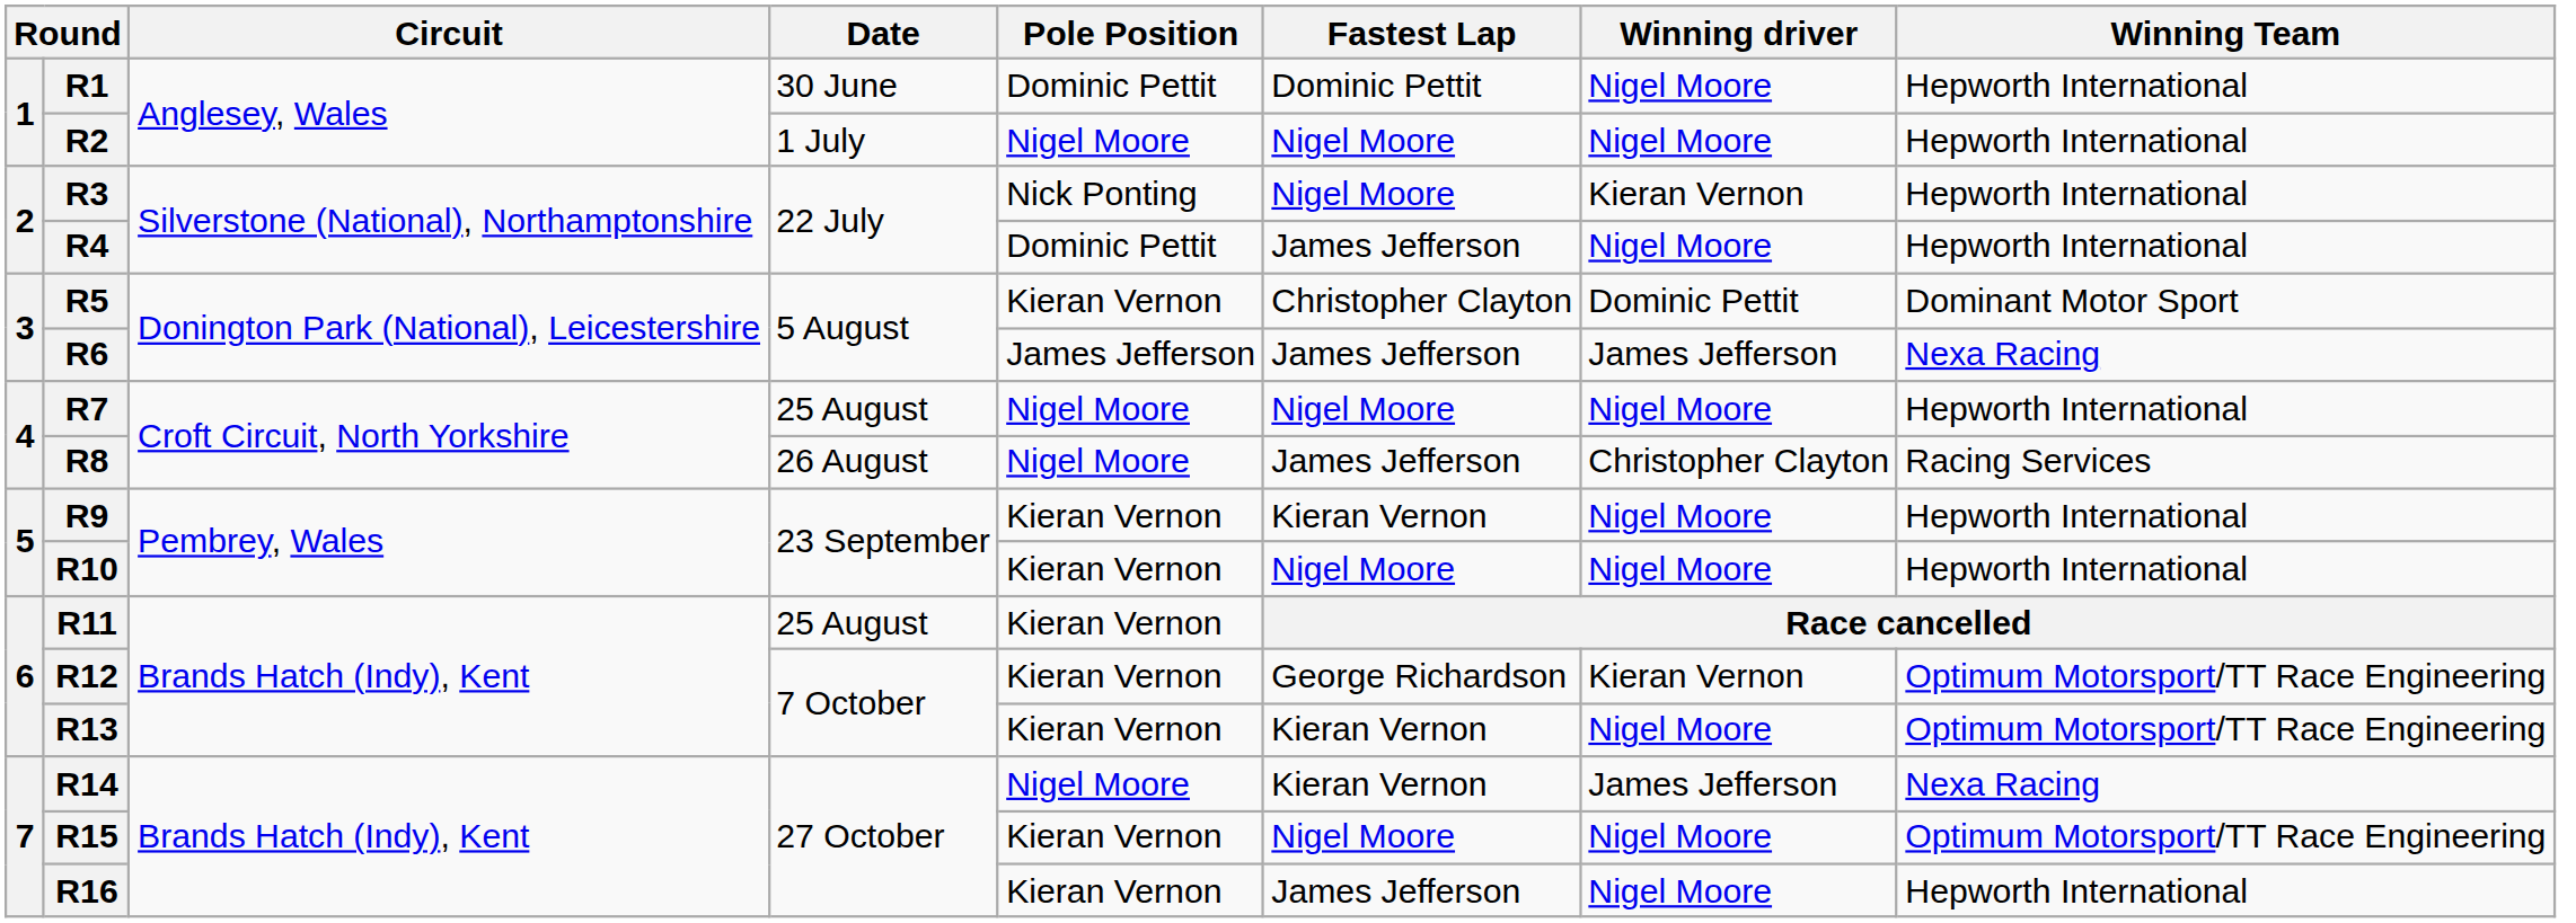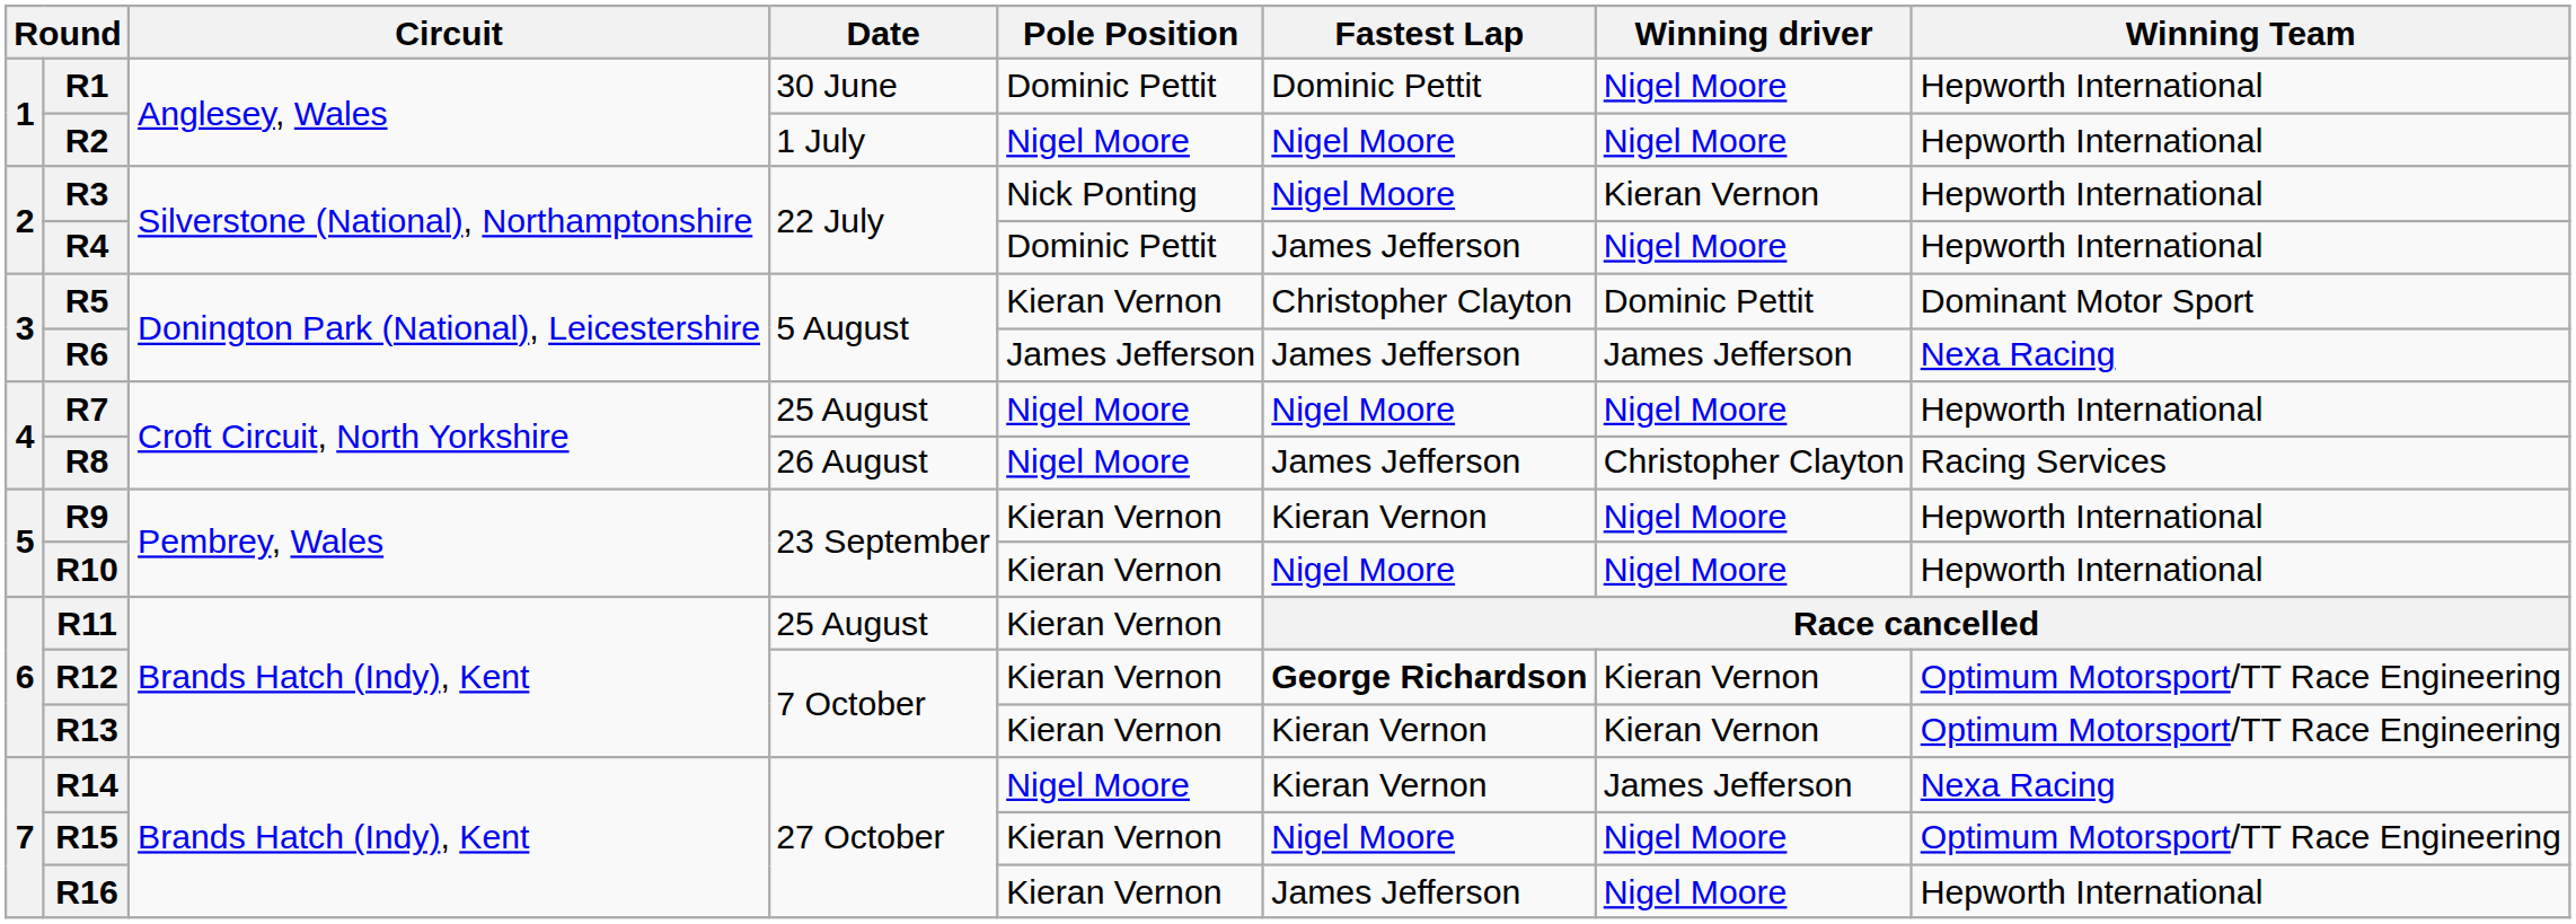R12 | Fastest Lap: normal -> bold
R13 | Winning driver: Nigel Moore -> Kieran Vernon
